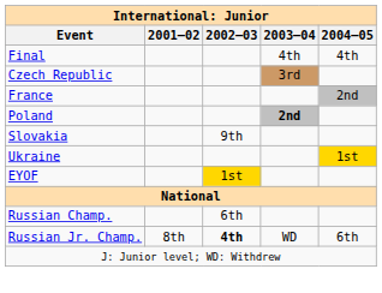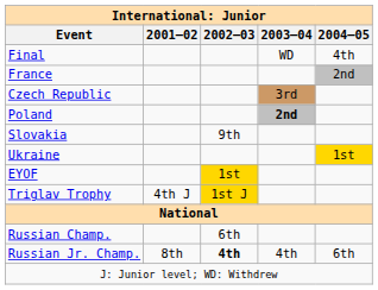Final | 2003–04: 4th -> WD
rows swapped: Czech Republic <-> France
+ row: Triglav Trophy | 4th J | 1st J
Russian Jr. Champ. | 2003–04: WD -> 4th
